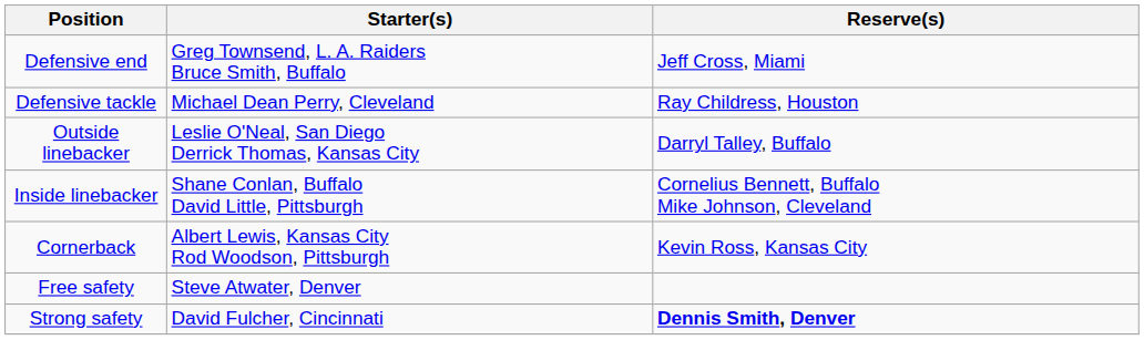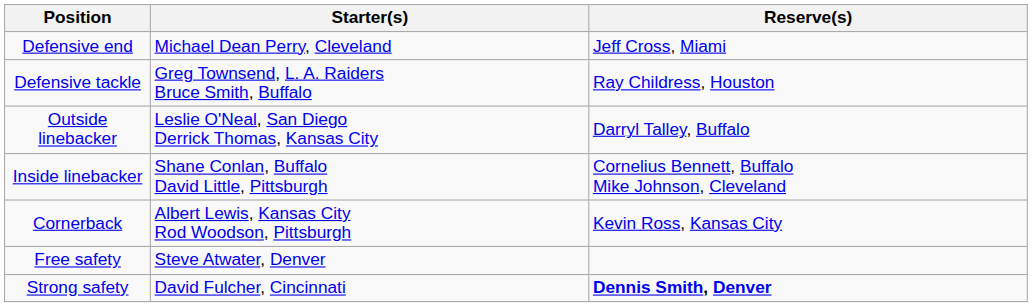Defensive end | Starter(s): Greg Townsend, L. A. Raiders Bruce Smith, Buffalo -> Michael Dean Perry, Cleveland
Defensive tackle | Starter(s): Michael Dean Perry, Cleveland -> Greg Townsend, L. A. Raiders Bruce Smith, Buffalo
